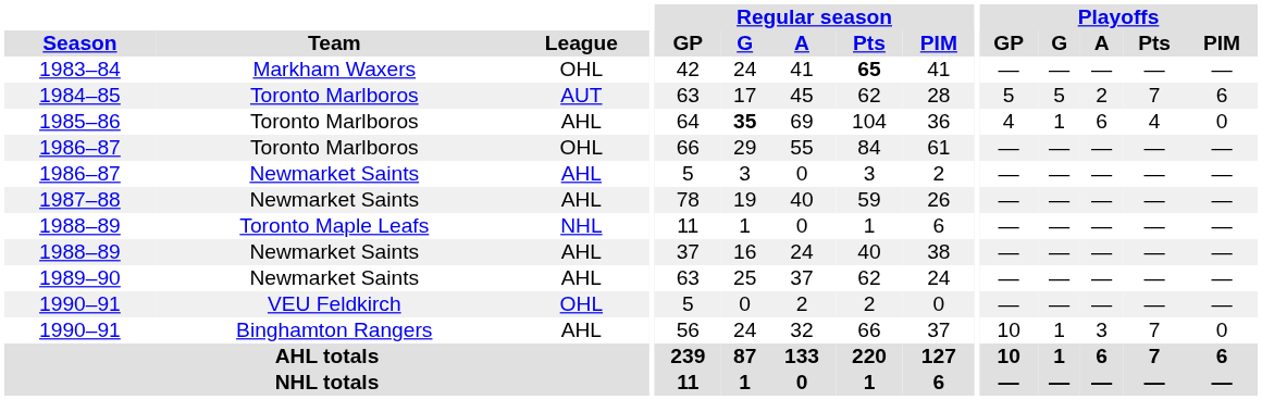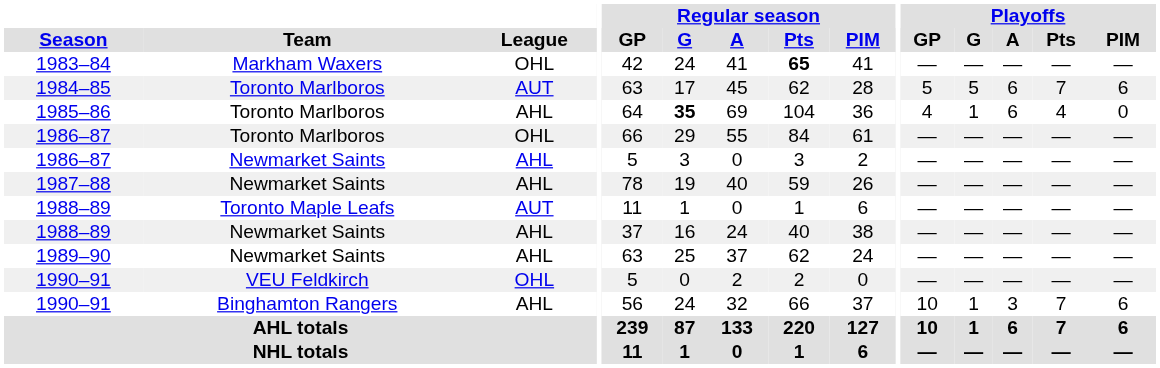1984–85 | Playoffs / A: 2 -> 6
1988–89 / Toronto Maple Leafs | League: NHL -> AUT
1990–91 / Binghamton Rangers | Playoffs / PIM: 0 -> 6
